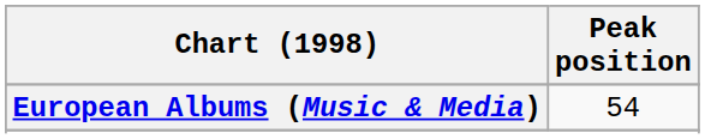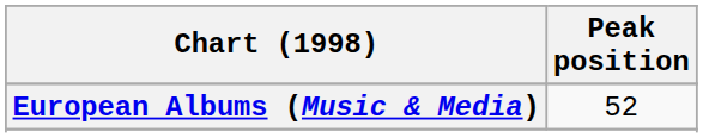European Albums (Music & Media) | Peak position: 54 -> 52
